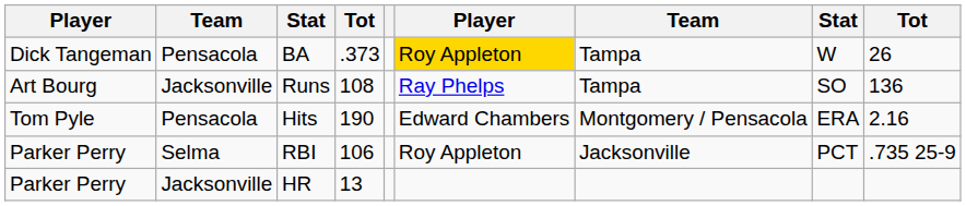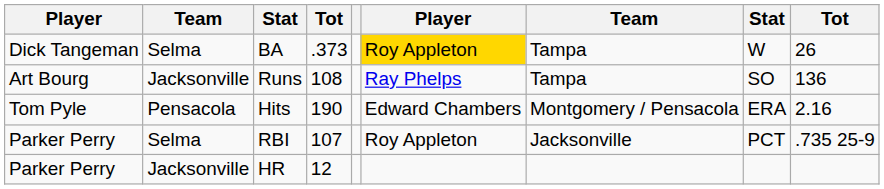BA | column 2: Pensacola -> Selma
RBI | column 4: 106 -> 107
HR | column 4: 13 -> 12
